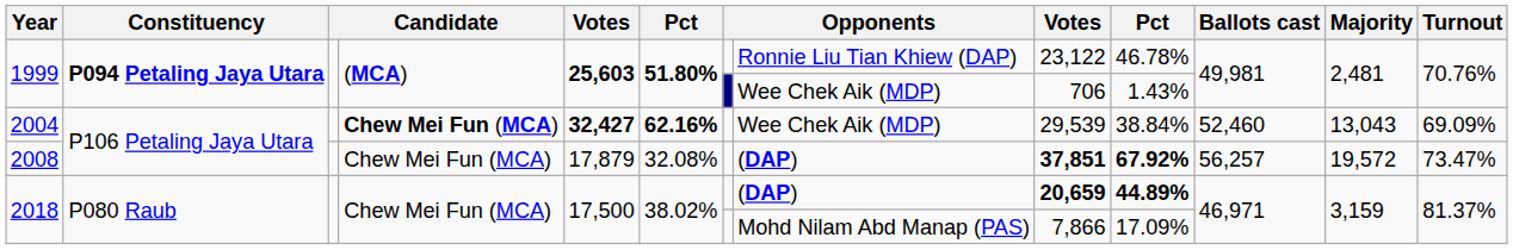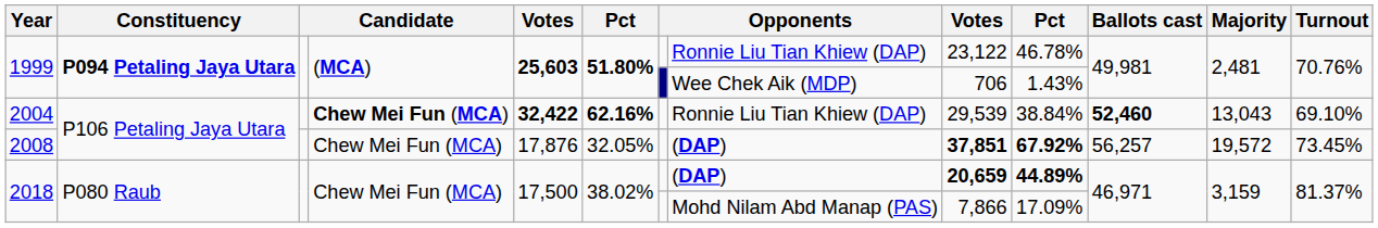2004 | column 5: 32,427 -> 32,422
2004 | column 8: Wee Chek Aik (MDP) -> Ronnie Liu Tian Khiew (DAP)
2004 | Ballots cast: normal -> bold
2004 | Turnout: 69.09% -> 69.10%
2008 | column 5: 17,879 -> 17,876
2008 | column 6: 32.08% -> 32.05%
2008 | Turnout: 73.47% -> 73.45%
